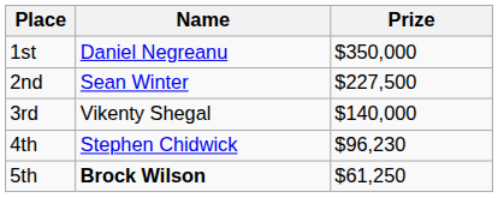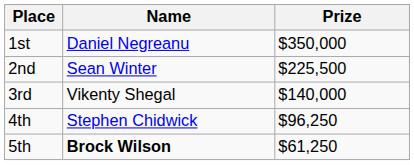2nd | Prize: $227,500 -> $225,500
4th | Prize: $96,230 -> $96,250
